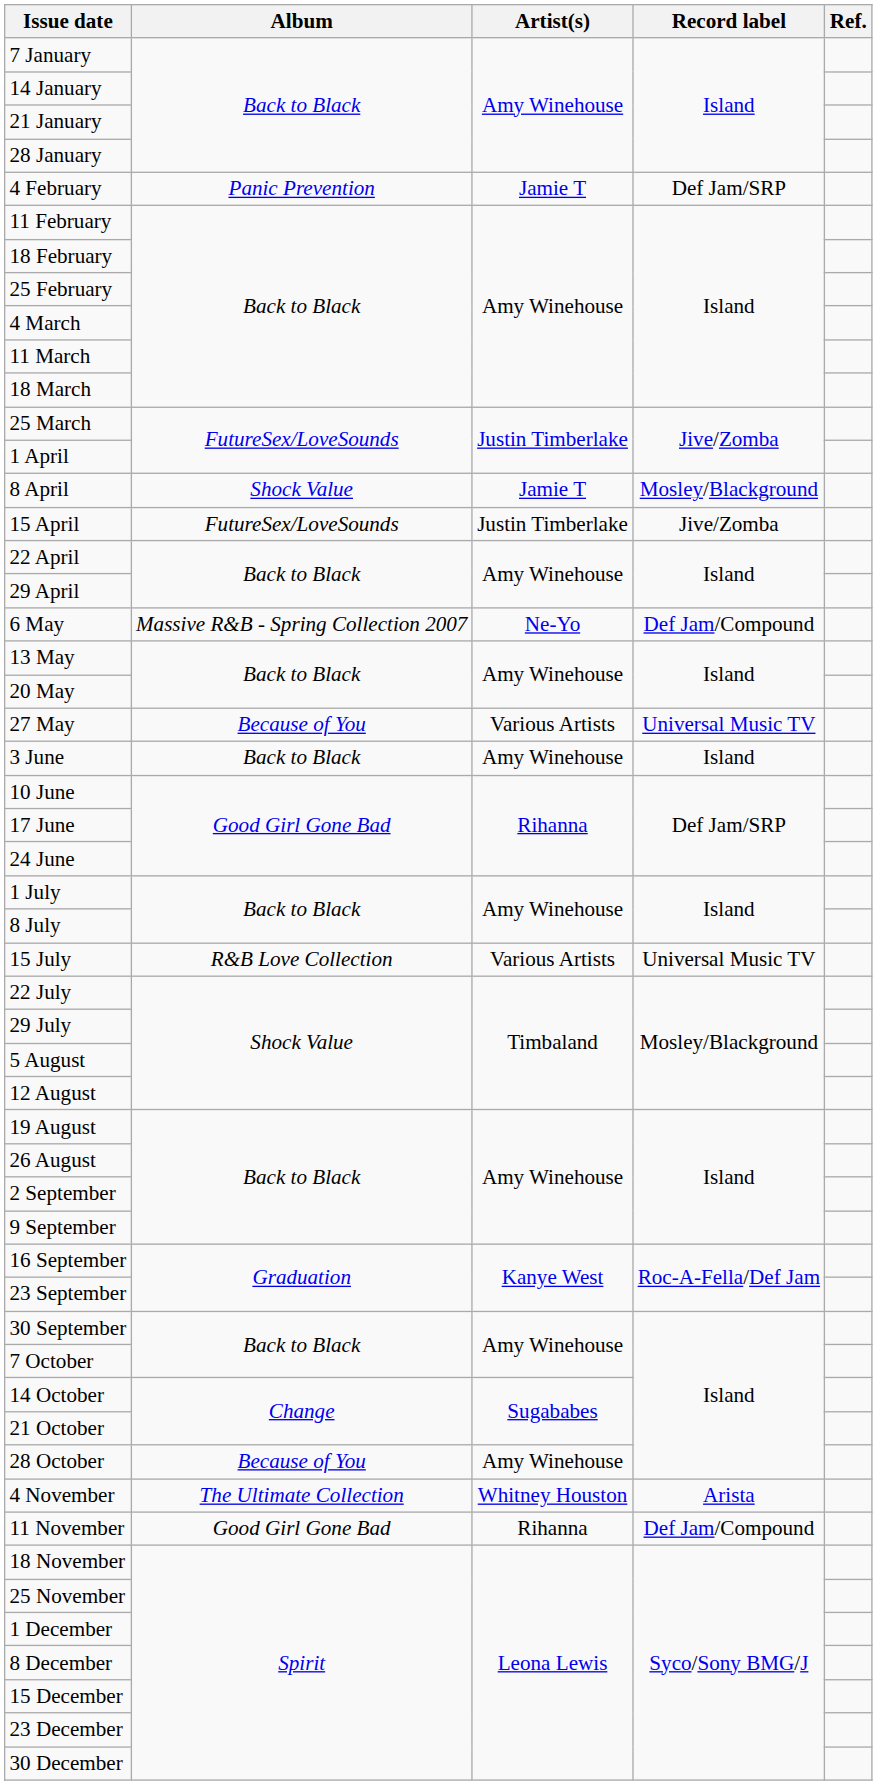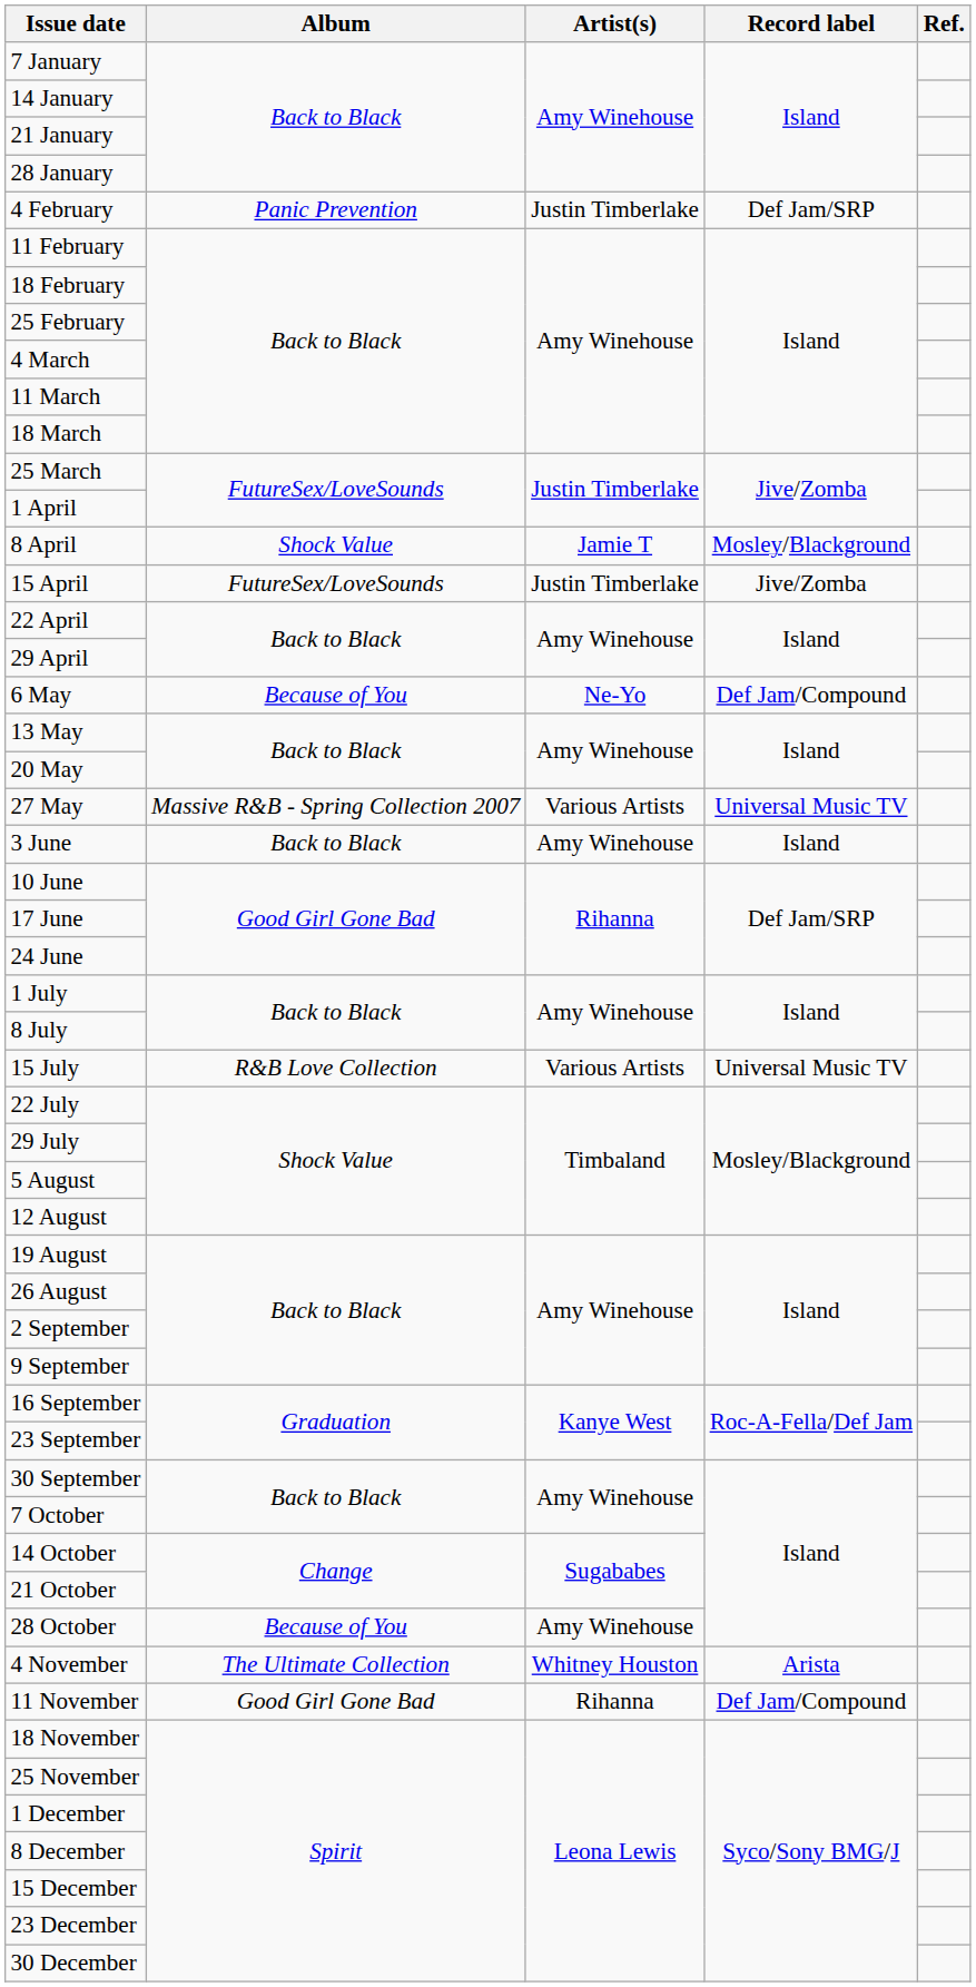4 February | Artist(s): Jamie T -> Justin Timberlake
6 May | Album: Massive R&B - Spring Collection 2007 -> Because of You
27 May | Album: Because of You -> Massive R&B - Spring Collection 2007
